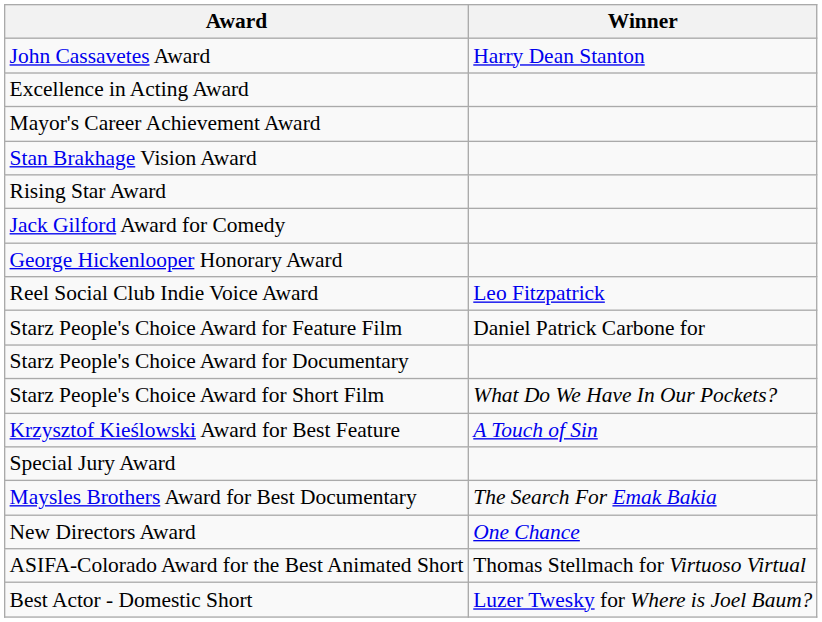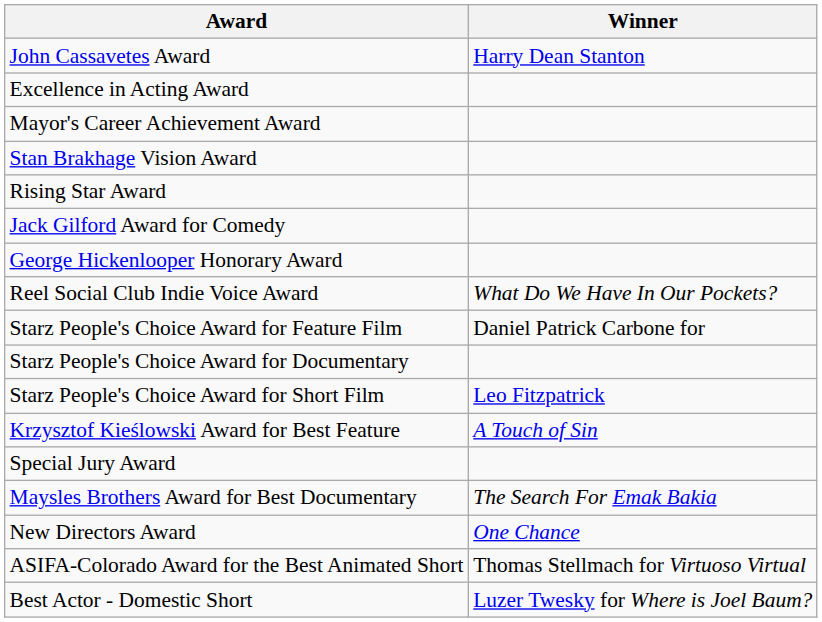Reel Social Club Indie Voice Award | Winner: Leo Fitzpatrick -> What Do We Have In Our Pockets?
Starz People's Choice Award for Short Film | Winner: What Do We Have In Our Pockets? -> Leo Fitzpatrick
